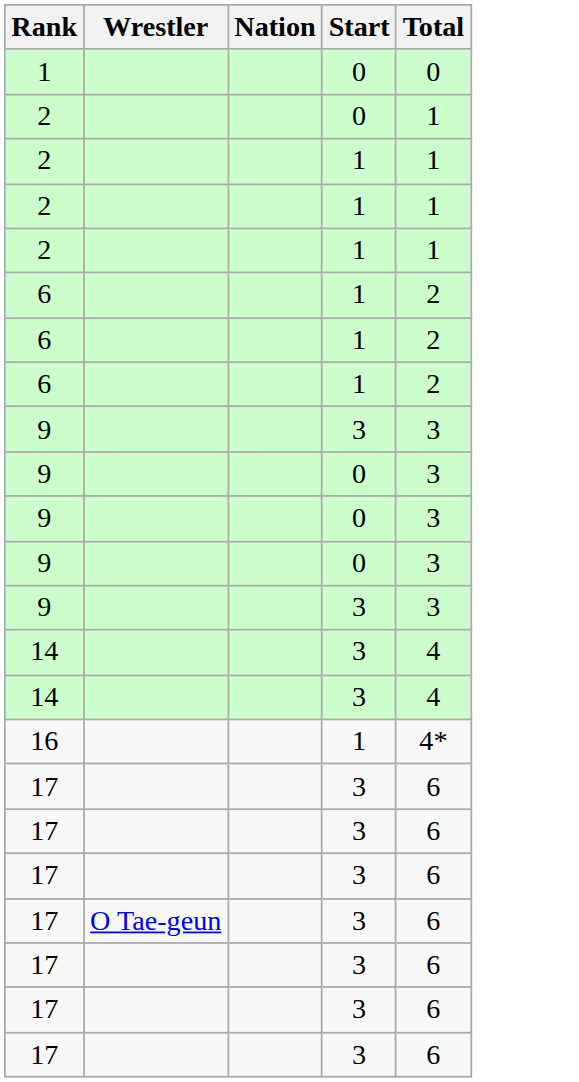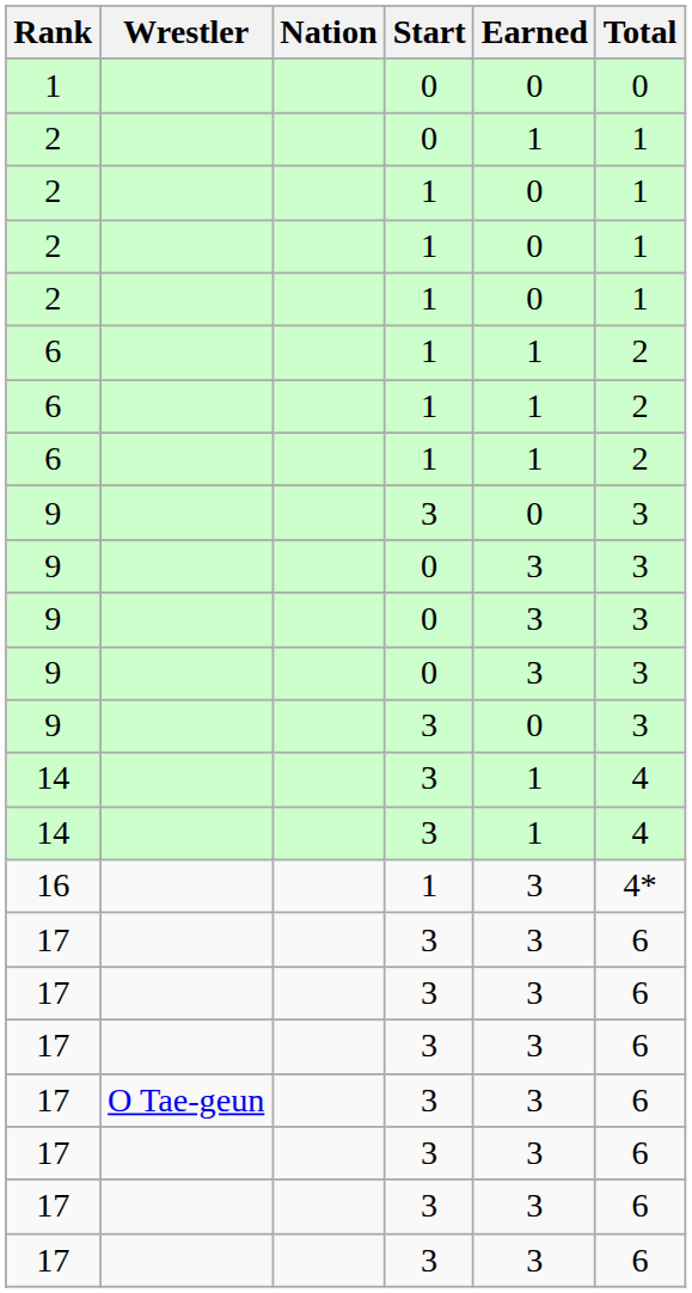+ column: Earned | 0 | 1 | 0 | 0 | 0 | 1 | 1 | 1 | 0 | 3 | 3 | 3 | 0 | 1 | 1 | 3 | 3 | 3 | 3 | 3 | 3 | 3 | 3
